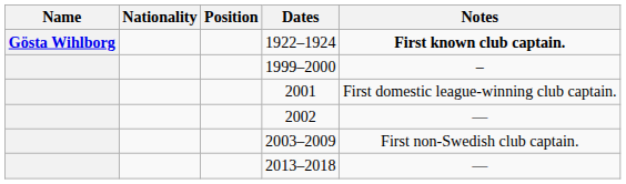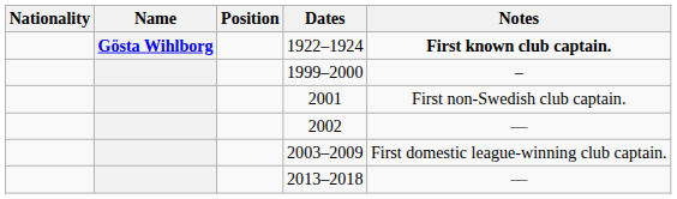columns swapped: Name <-> Nationality
2001 | Notes: First domestic league-winning club captain. -> First non-Swedish club captain.
2003–2009 | Notes: First non-Swedish club captain. -> First domestic league-winning club captain.
